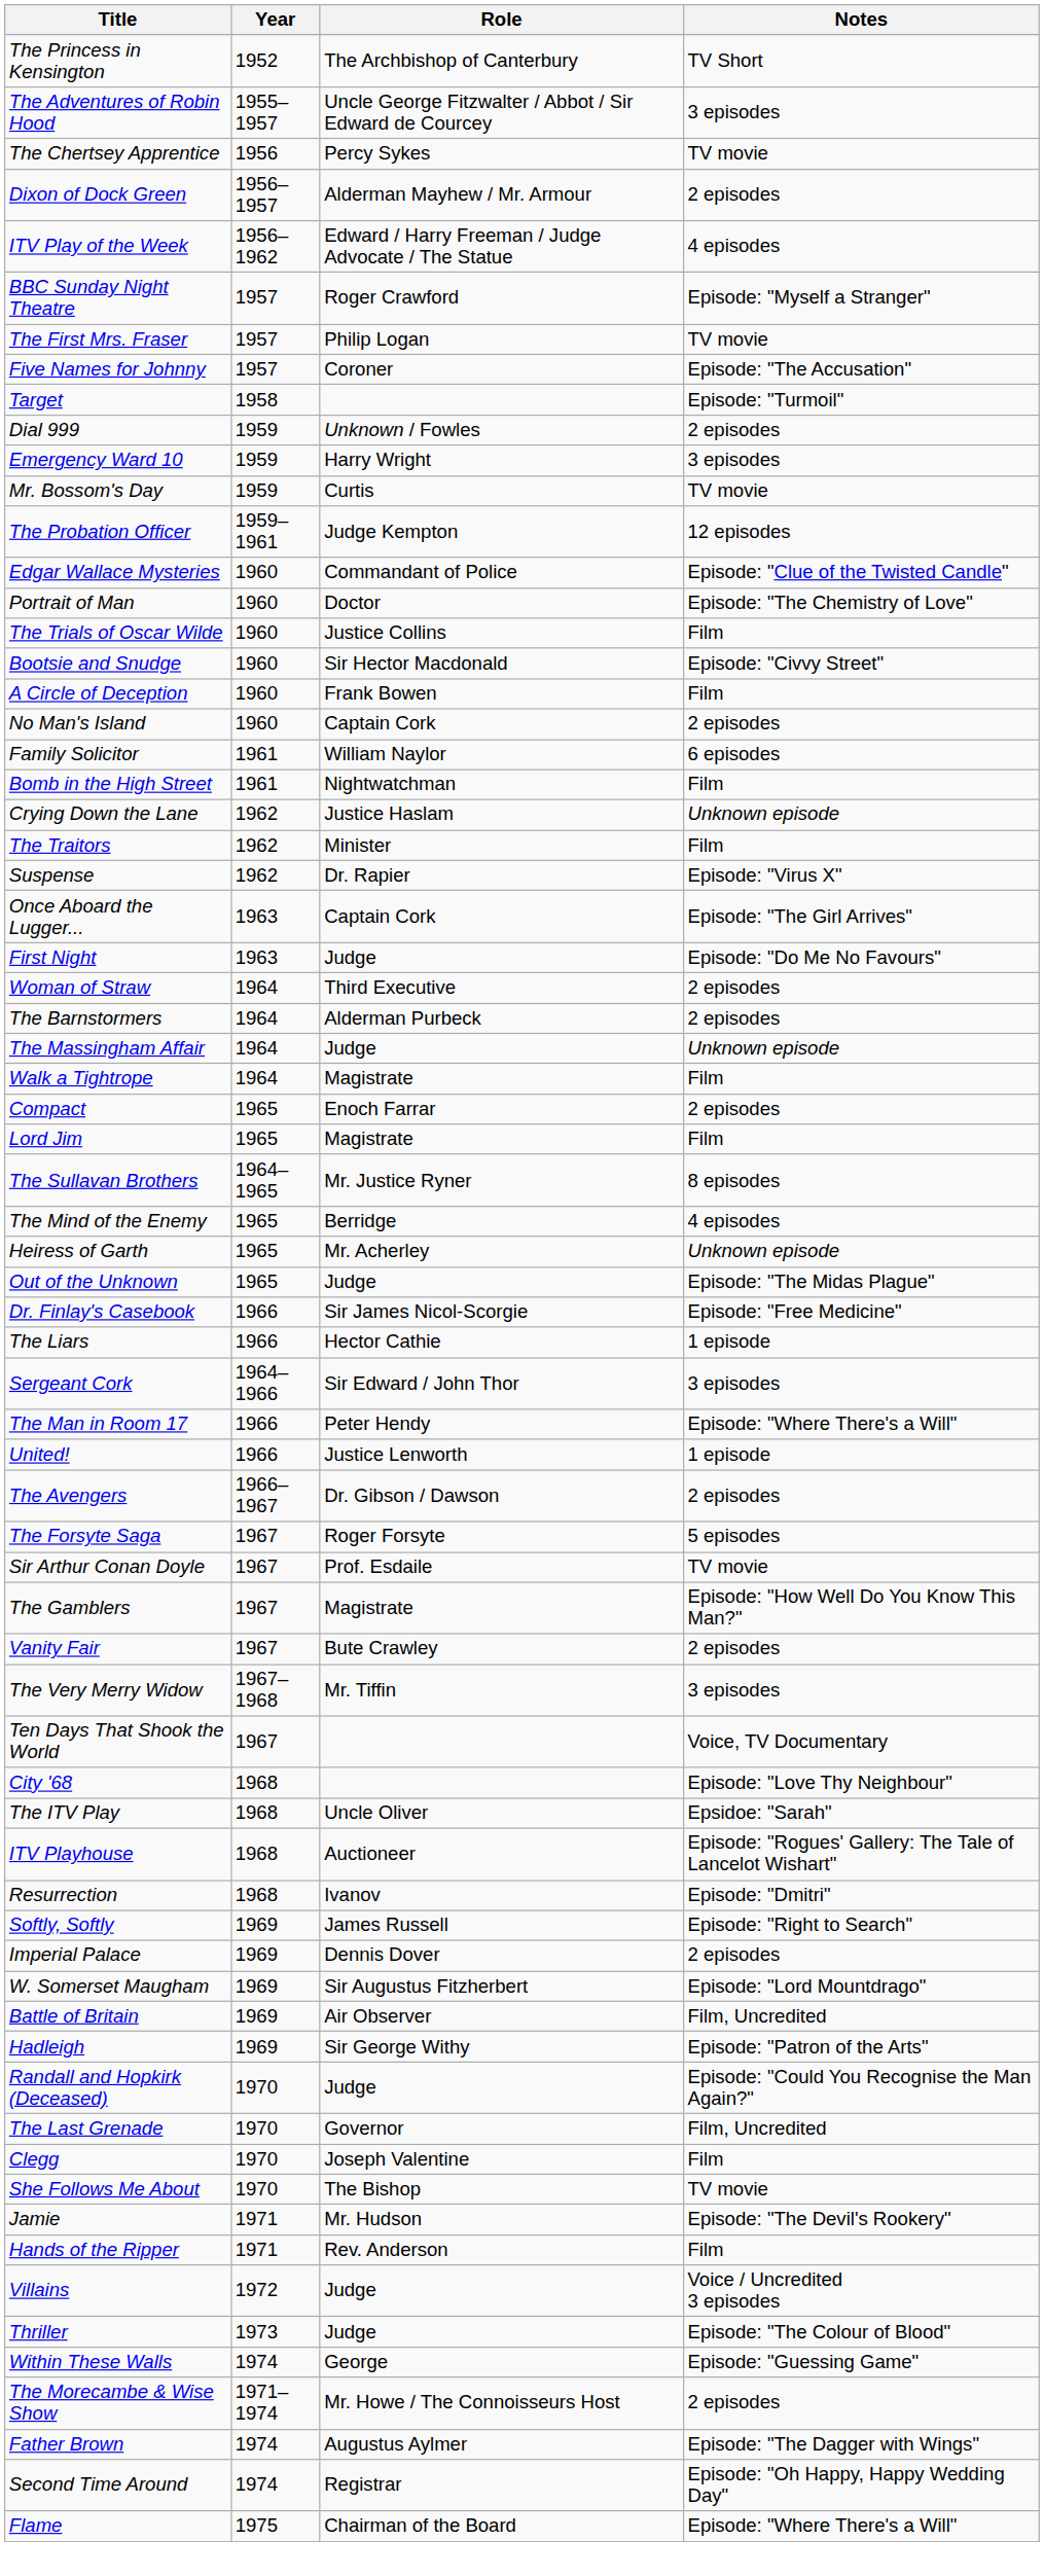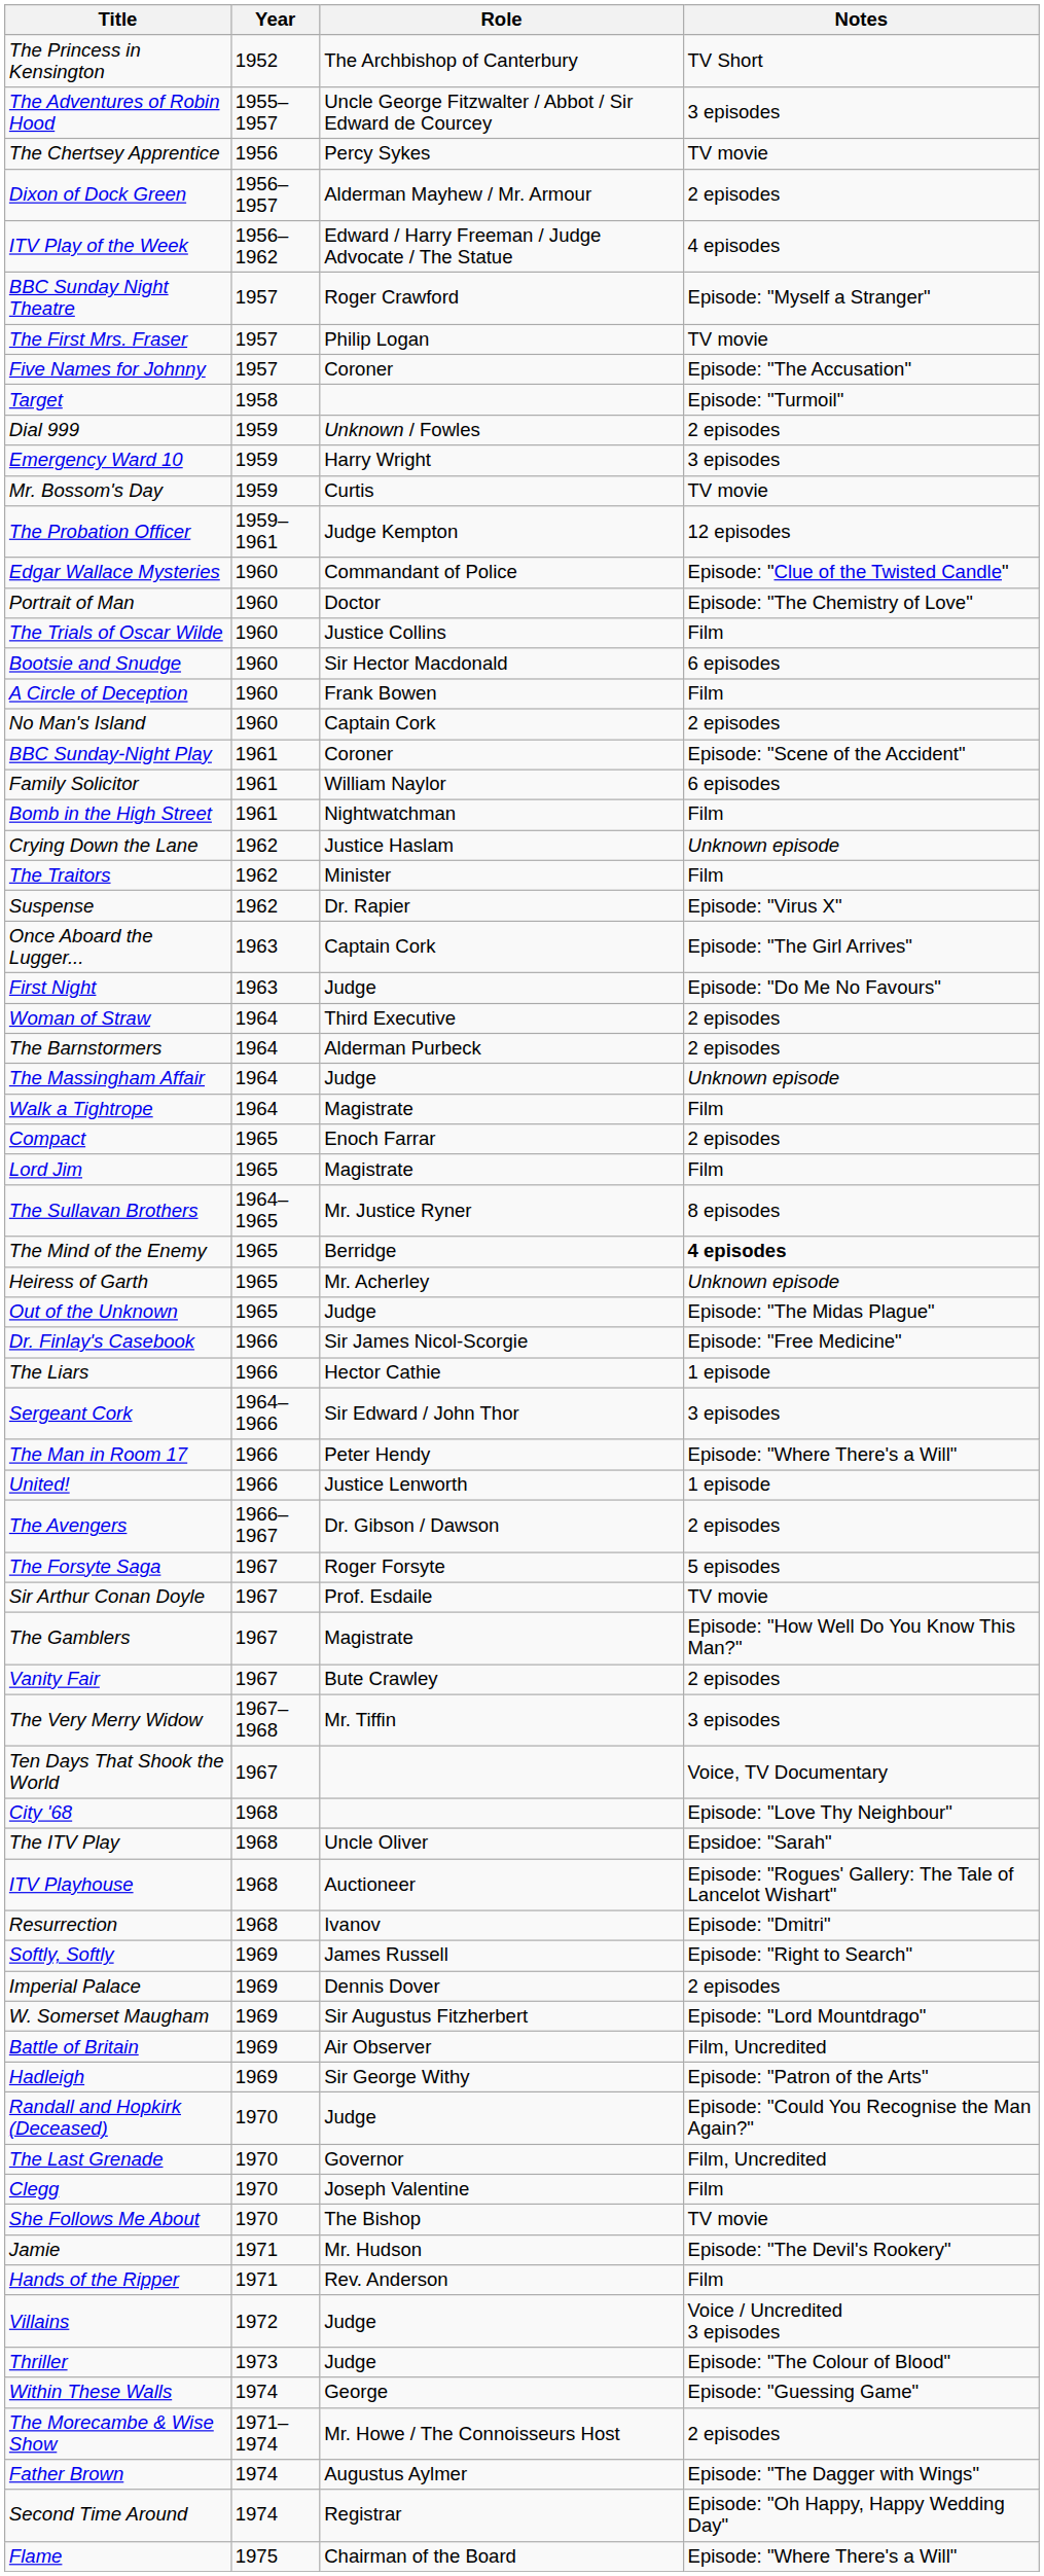Bootsie and Snudge | Notes: Episode: "Civvy Street" -> 6 episodes
+ row: BBC Sunday-Night Play | 1961 | Coroner | Episode: "Scene of the Accident"
The Mind of the Enemy | Notes: normal -> bold
